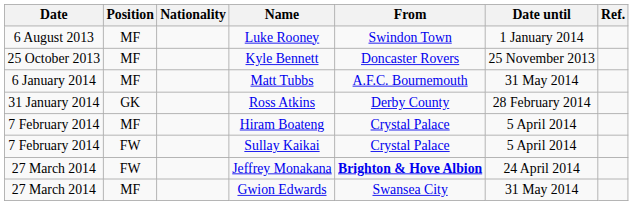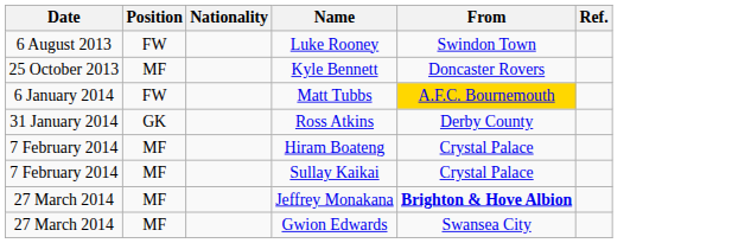- column: Date until | 1 January 2014 | 25 November 2013 | 31 May 2014 | 28 February 2014 | 5 April 2014 | 5 April 2014 | 24 April 2014 | 31 May 2014
Luke Rooney | Position: MF -> FW
Matt Tubbs | Position: MF -> FW
Matt Tubbs | From: no background -> gold background
Sullay Kaikai | Position: FW -> MF
Jeffrey Monakana | Position: FW -> MF
